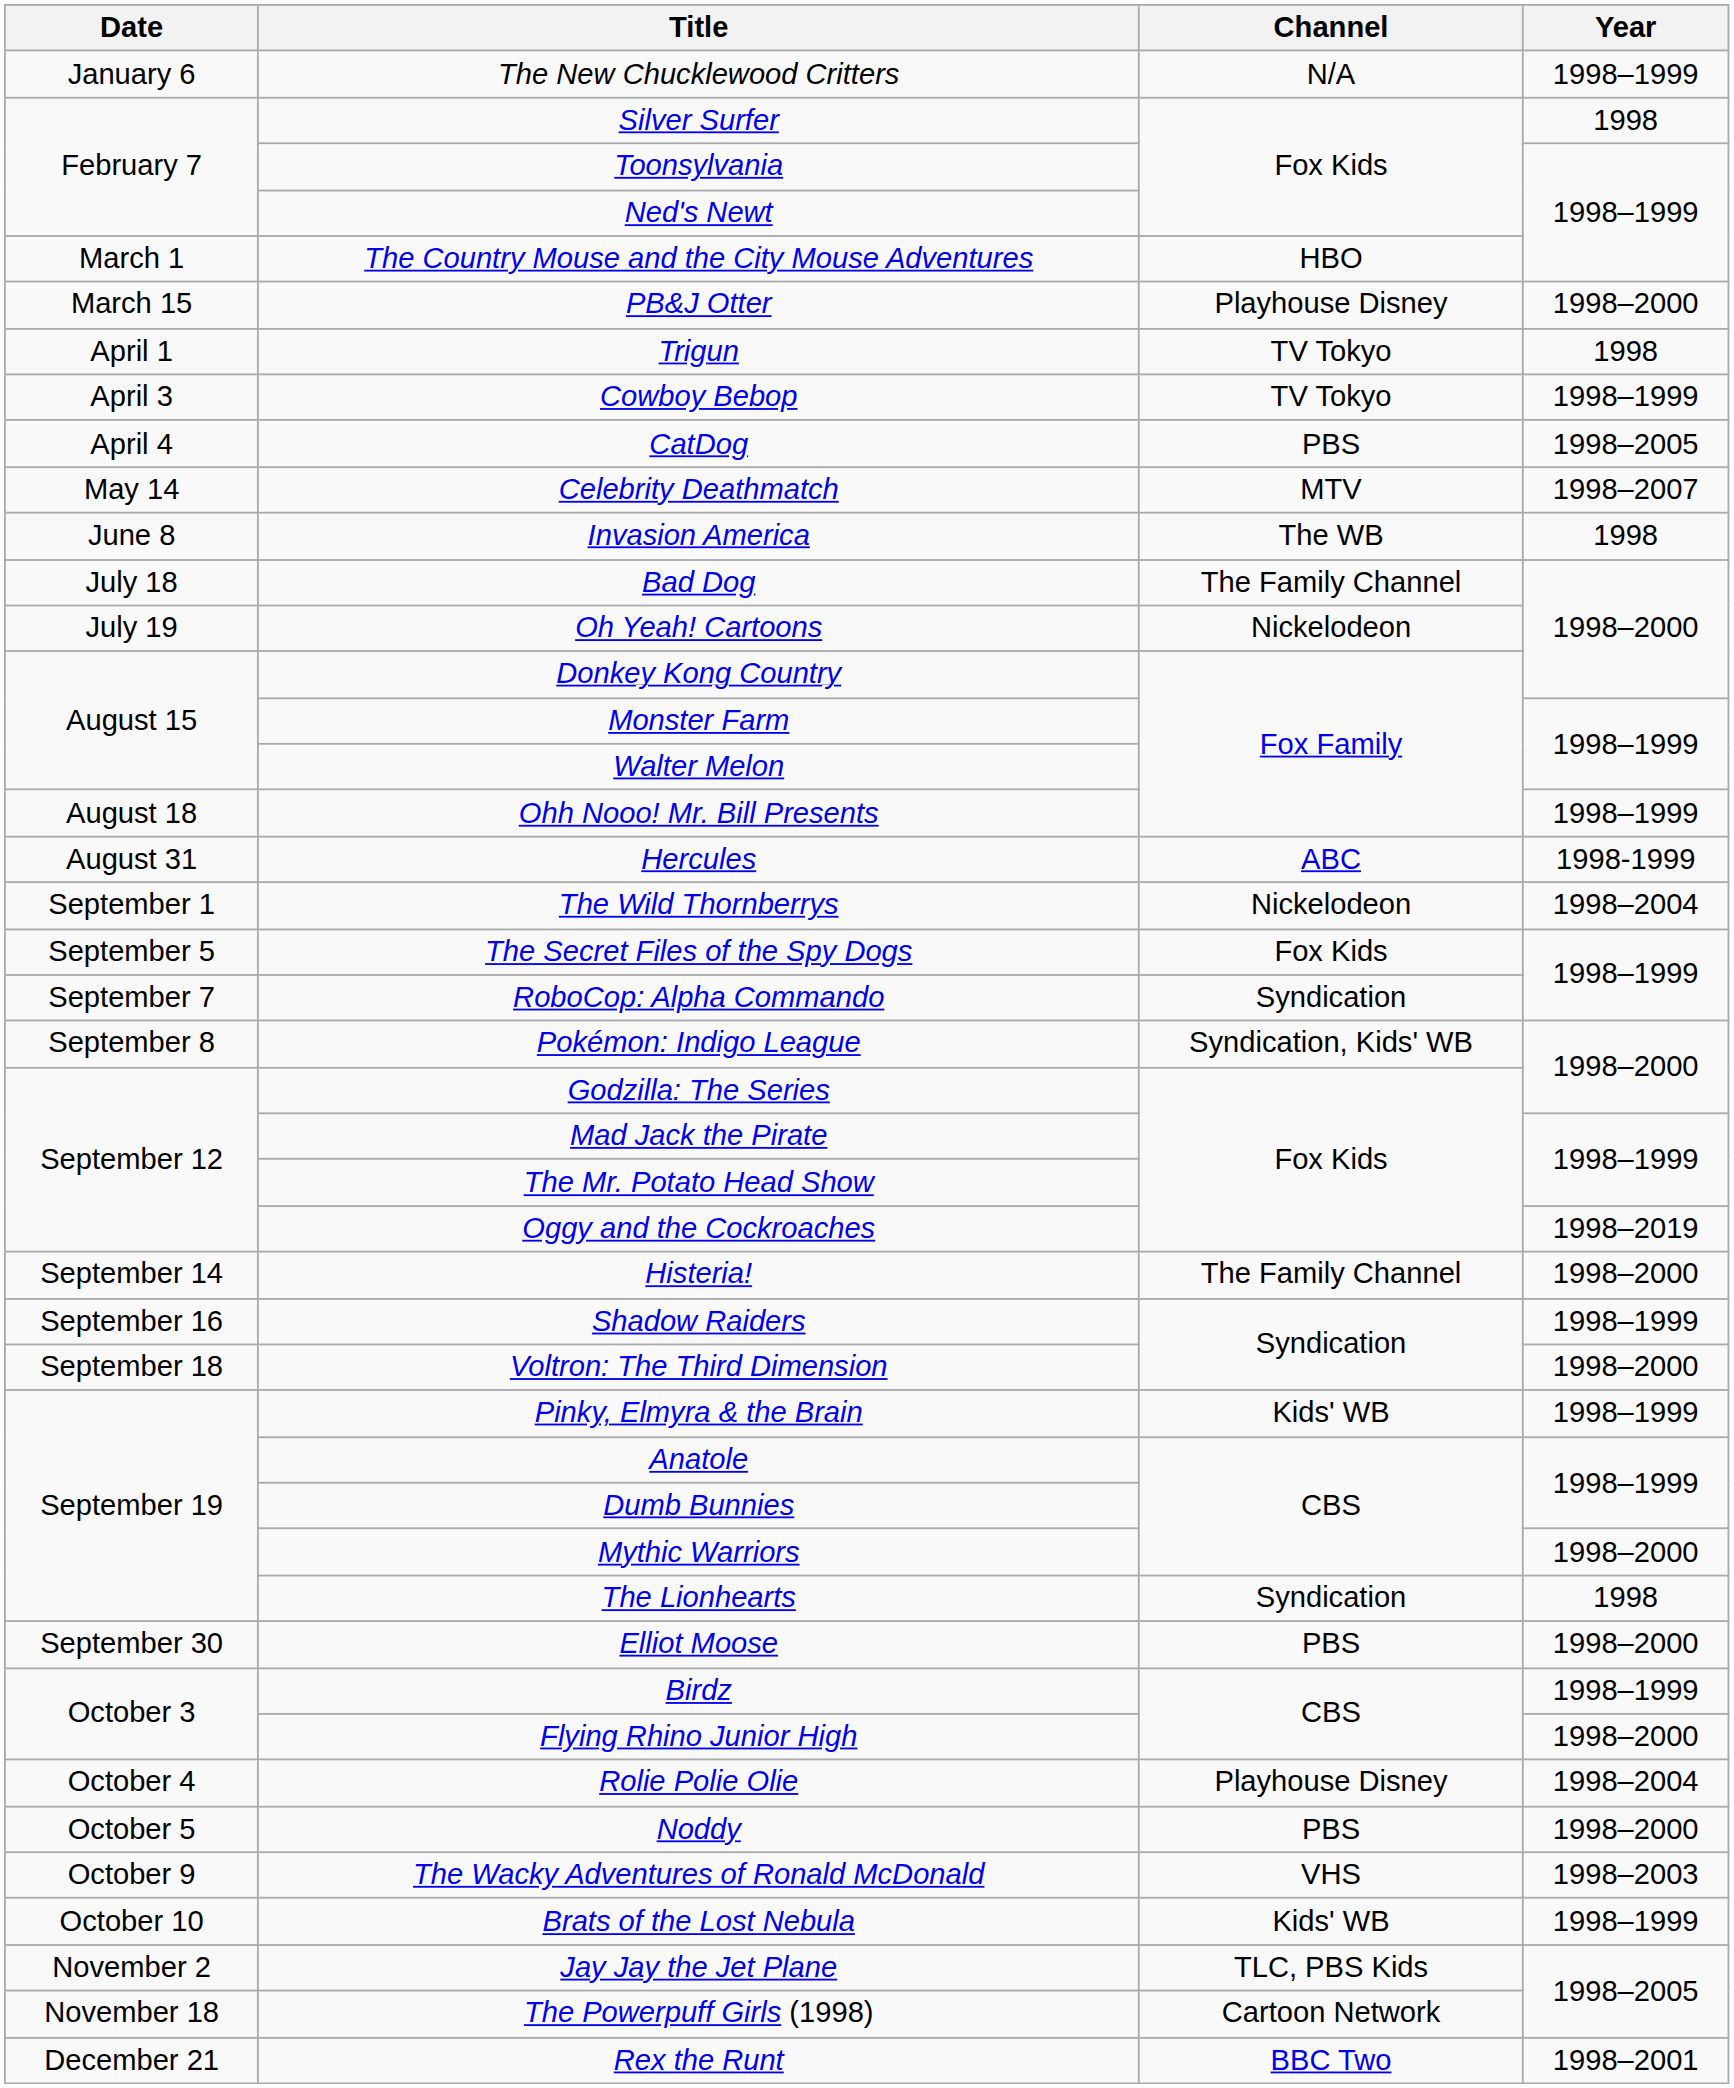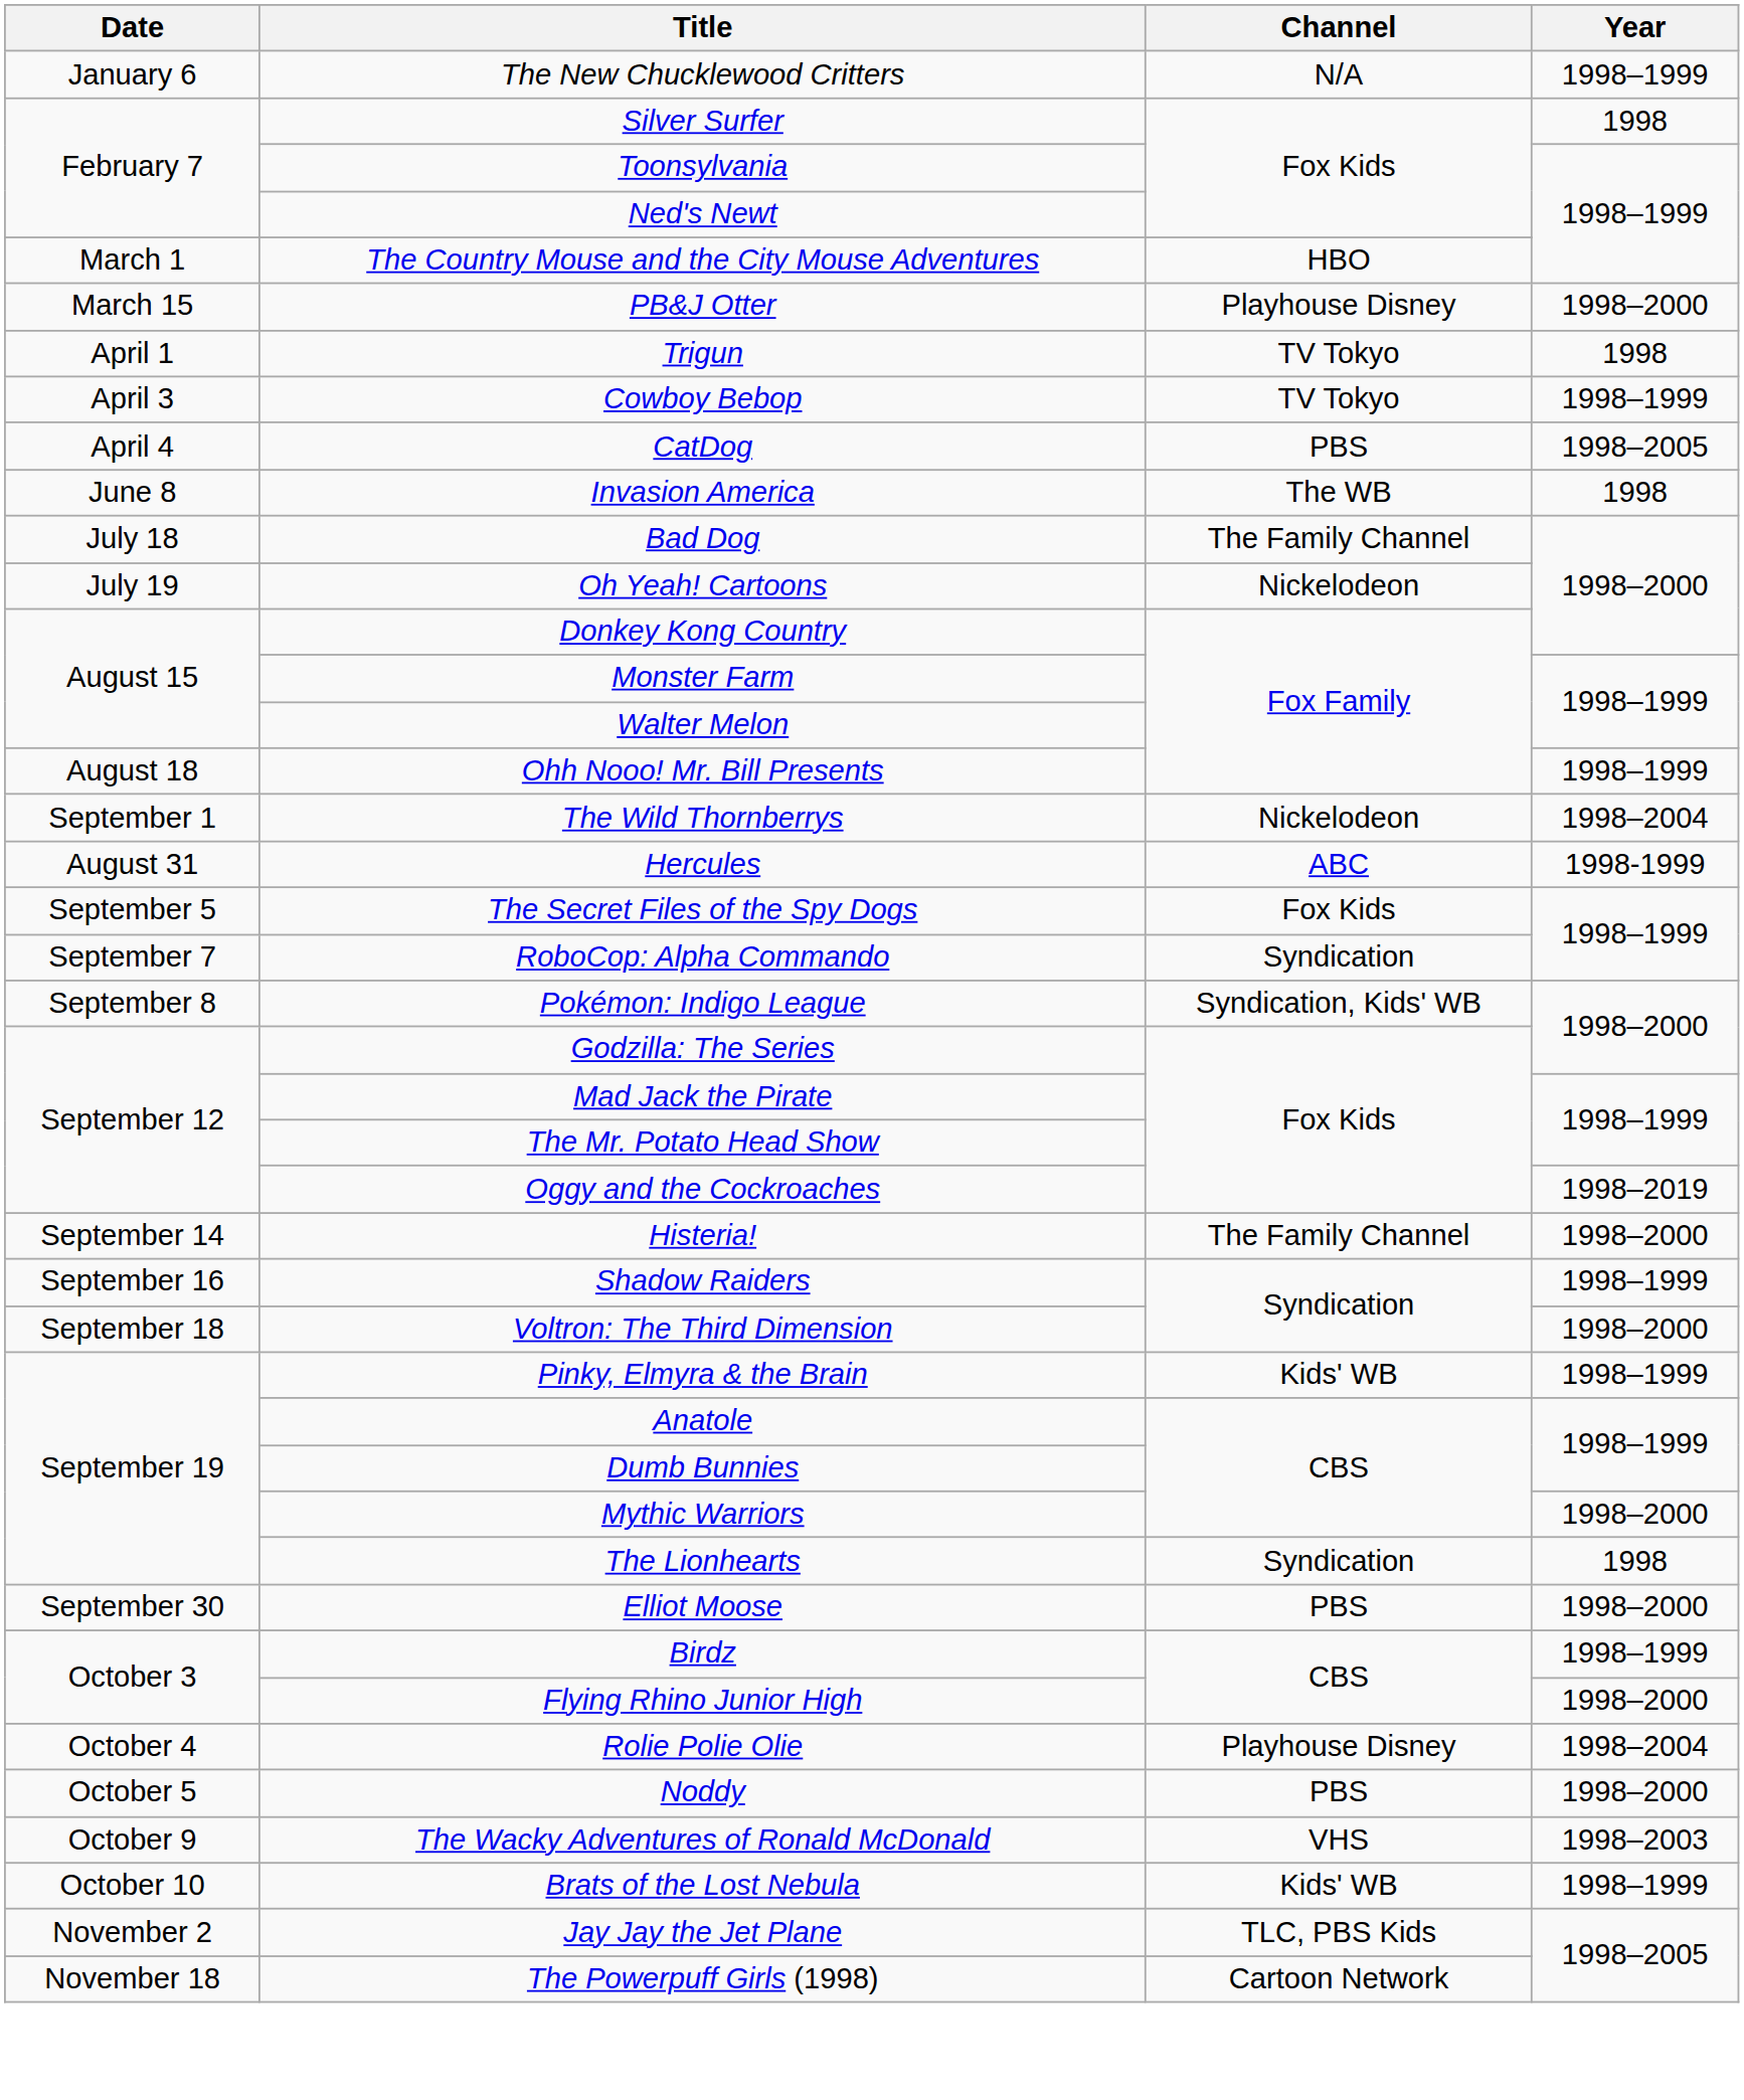- row: May 14 | Celebrity Deathmatch | MTV | 1998–2007
rows swapped: Hercules <-> The Wild Thornberrys
- row: December 21 | Rex the Runt | BBC Two | 1998–2001
